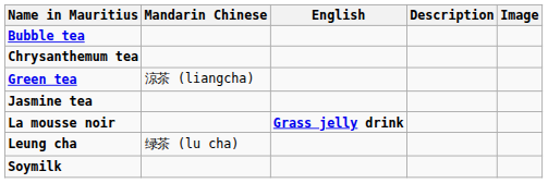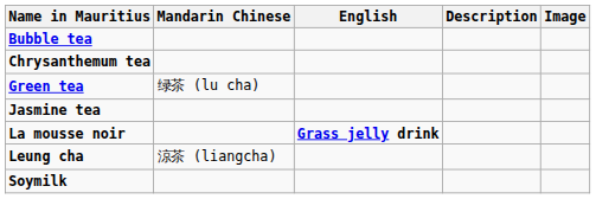Green tea | Mandarin Chinese: 涼茶 (liangcha) -> 绿茶 (lu cha)
Leung cha | Mandarin Chinese: 绿茶 (lu cha) -> 涼茶 (liangcha)
